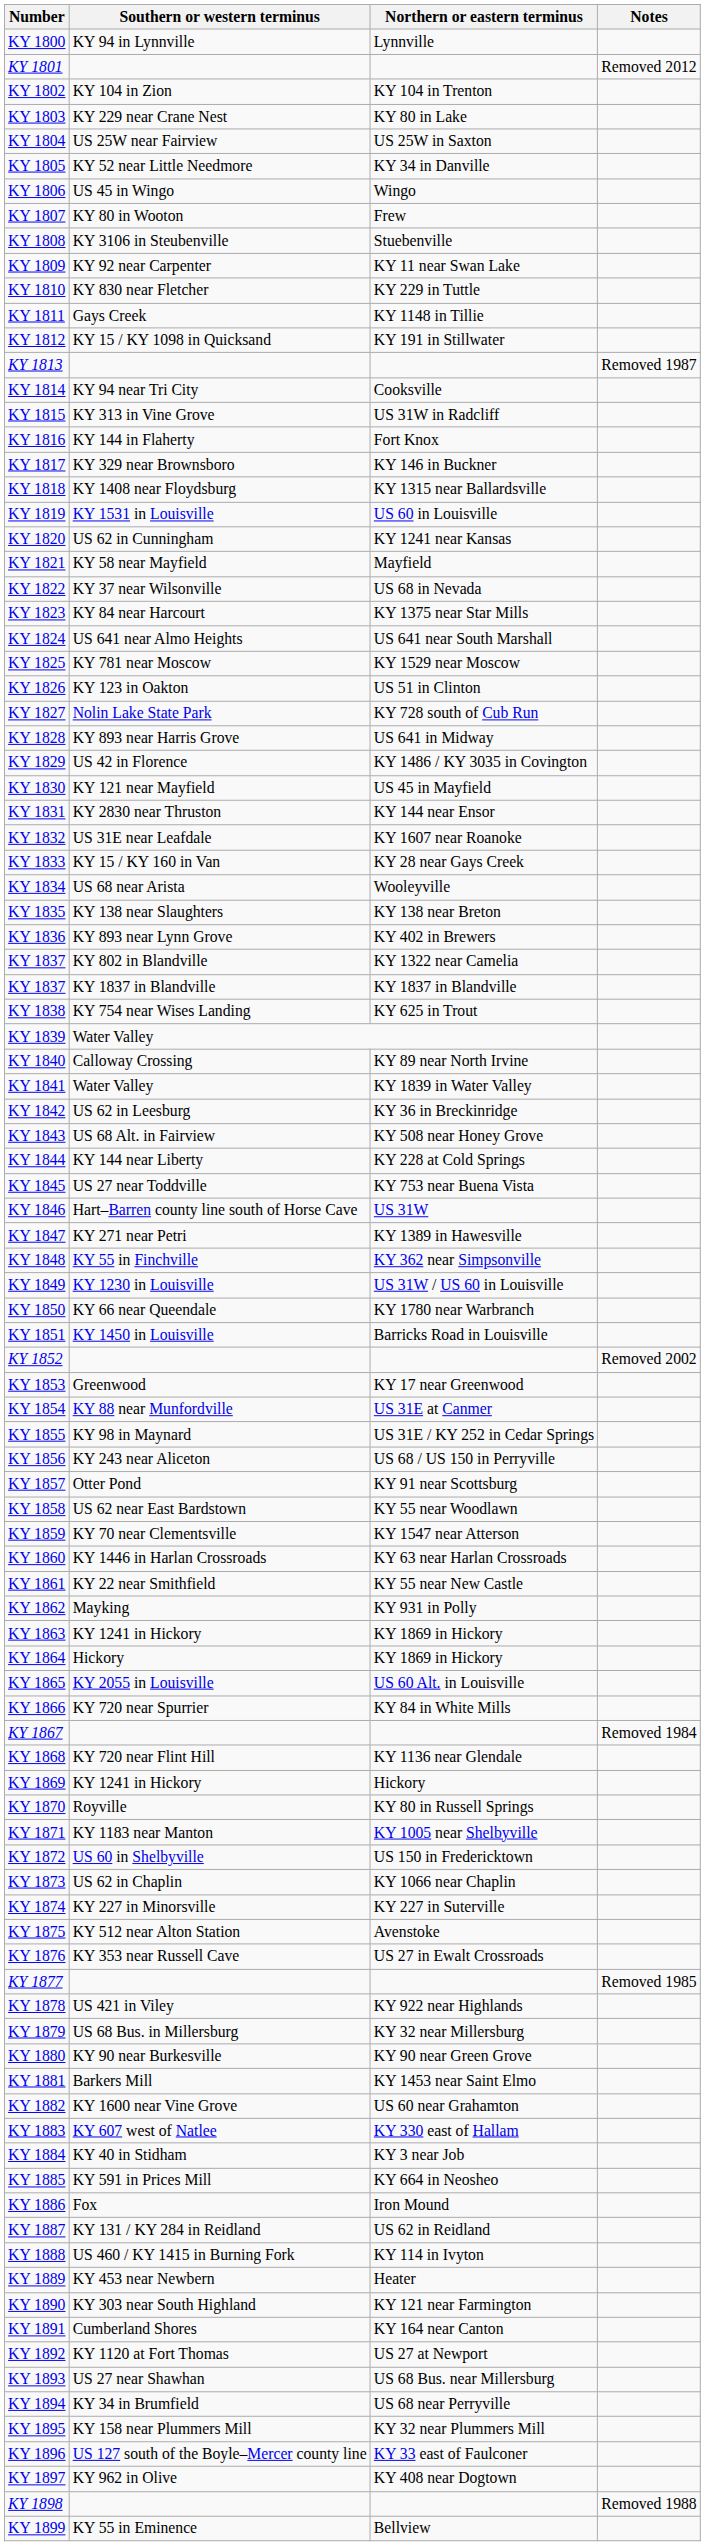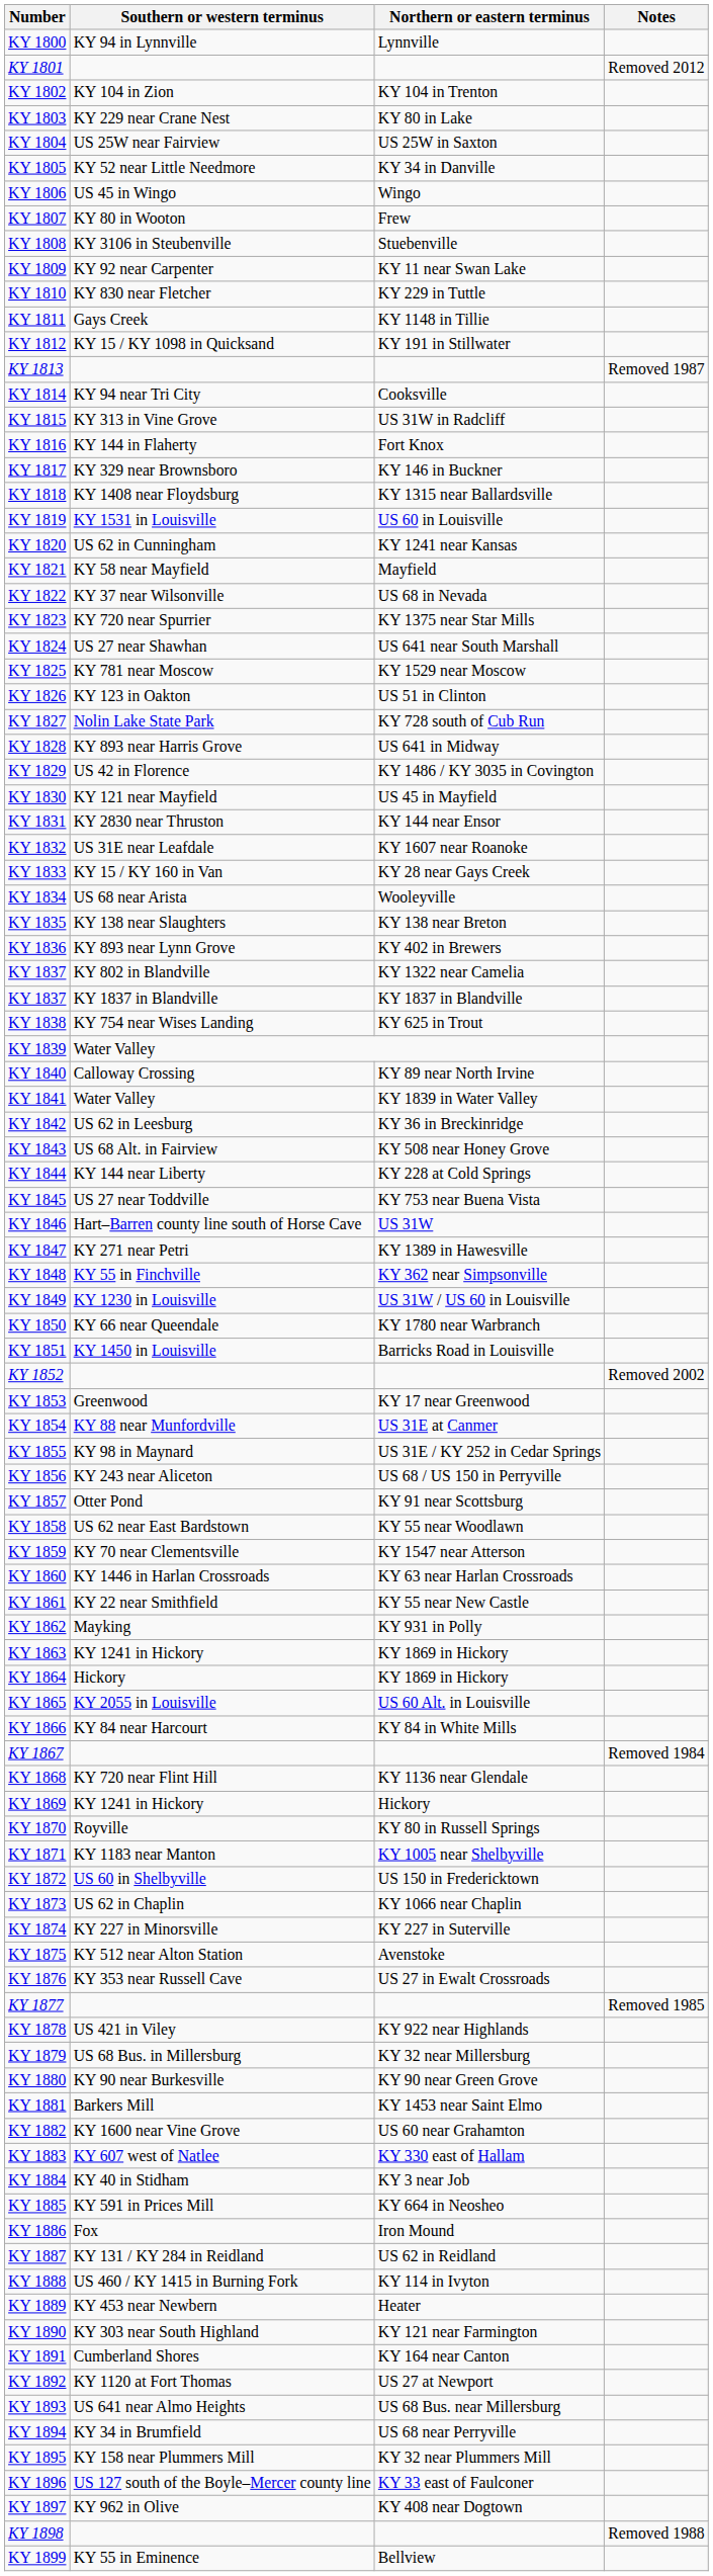KY 1823 | Southern or western terminus: KY 84 near Harcourt -> KY 720 near Spurrier
KY 1824 | Southern or western terminus: US 641 near Almo Heights -> US 27 near Shawhan
KY 1866 | Southern or western terminus: KY 720 near Spurrier -> KY 84 near Harcourt
KY 1893 | Southern or western terminus: US 27 near Shawhan -> US 641 near Almo Heights
